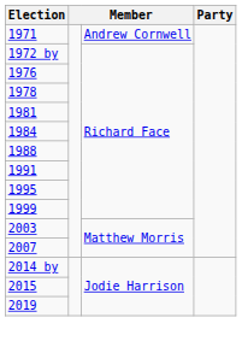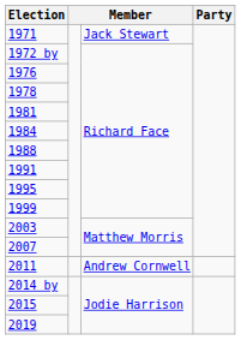1971 | column 3: Andrew Cornwell -> Jack Stewart
+ row: 2011 | Andrew Cornwell
